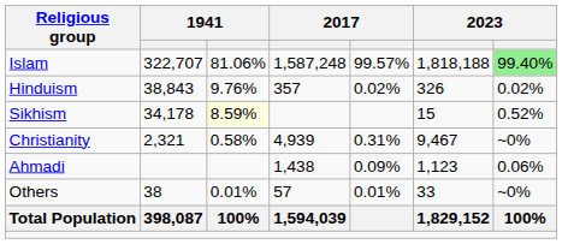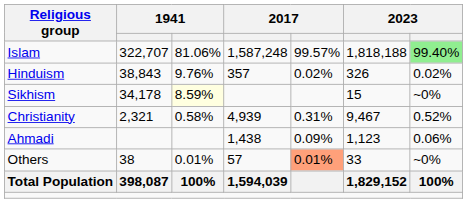Sikhism | column 7: 0.52% -> ~0%
Christianity | column 7: ~0% -> 0.52%
Others | column 5: no background -> lightsalmon background
